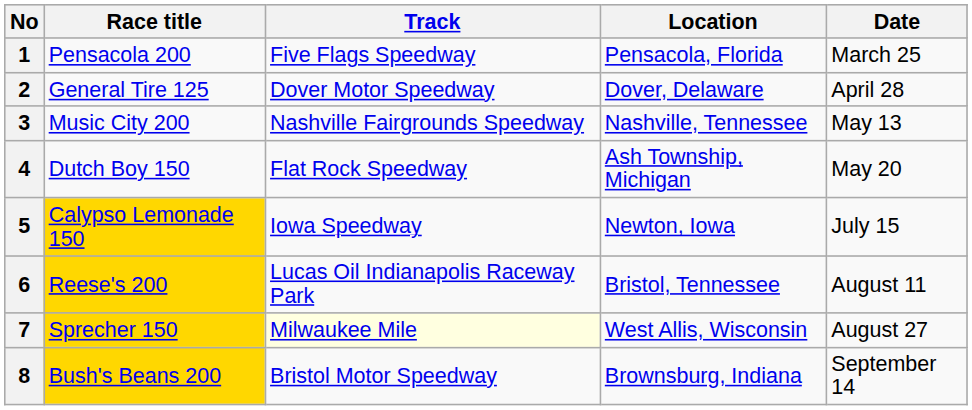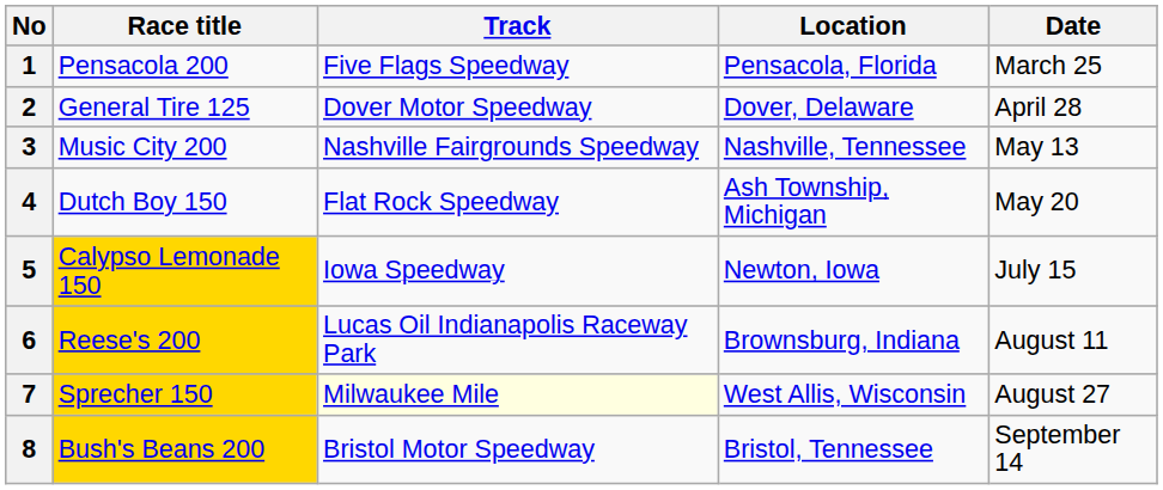6 | Location: Bristol, Tennessee -> Brownsburg, Indiana
8 | Location: Brownsburg, Indiana -> Bristol, Tennessee
